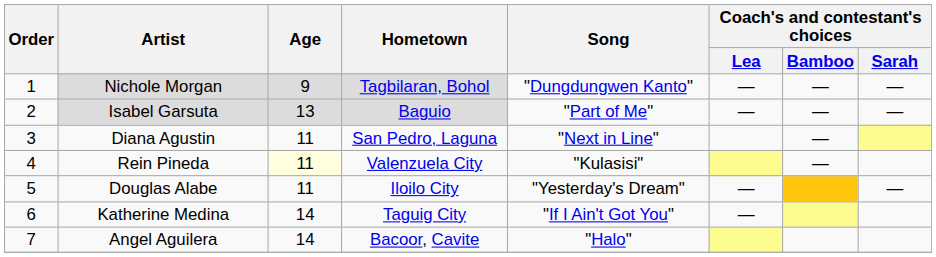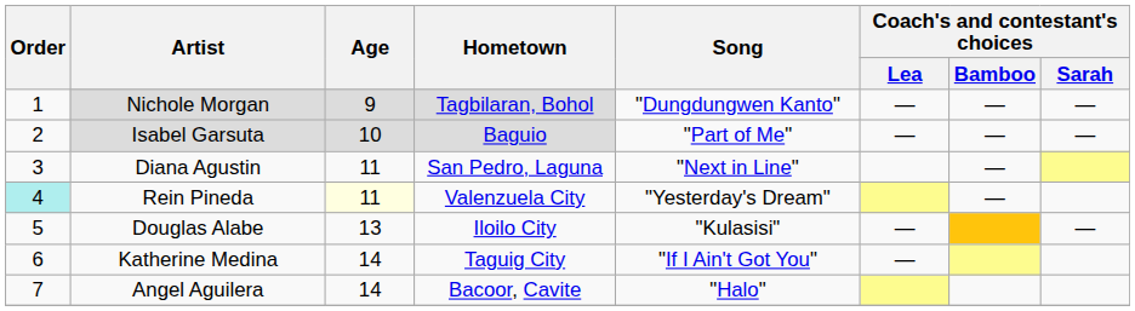Isabel Garsuta | Age: 13 -> 10
Rein Pineda | Order: no background -> paleturquoise background
Rein Pineda | Song: "Kulasisi" -> "Yesterday's Dream"
Douglas Alabe | Age: 11 -> 13
Douglas Alabe | Song: "Yesterday's Dream" -> "Kulasisi"
